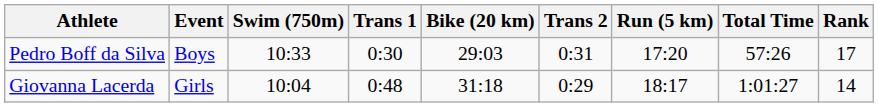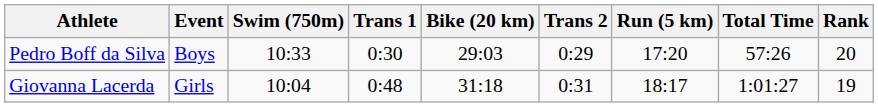Pedro Boff da Silva | Trans 2: 0:31 -> 0:29
Pedro Boff da Silva | Rank: 17 -> 20
Giovanna Lacerda | Trans 2: 0:29 -> 0:31
Giovanna Lacerda | Rank: 14 -> 19
